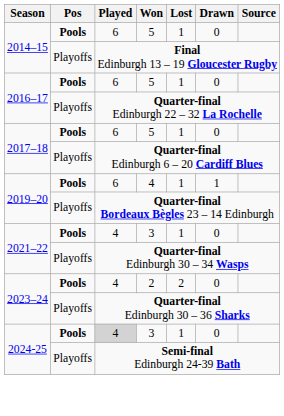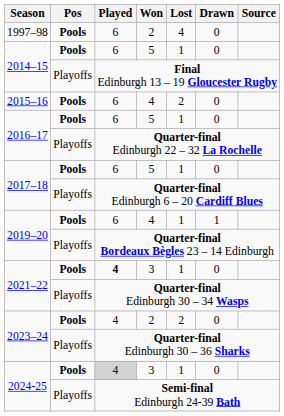+ row: 1997–98 | Pools | 6 | 2 | 4 | 0
+ row: 2015–16 | Pools | 6 | 4 | 2 | 0
2021–22 / 3 | Played: normal -> bold
